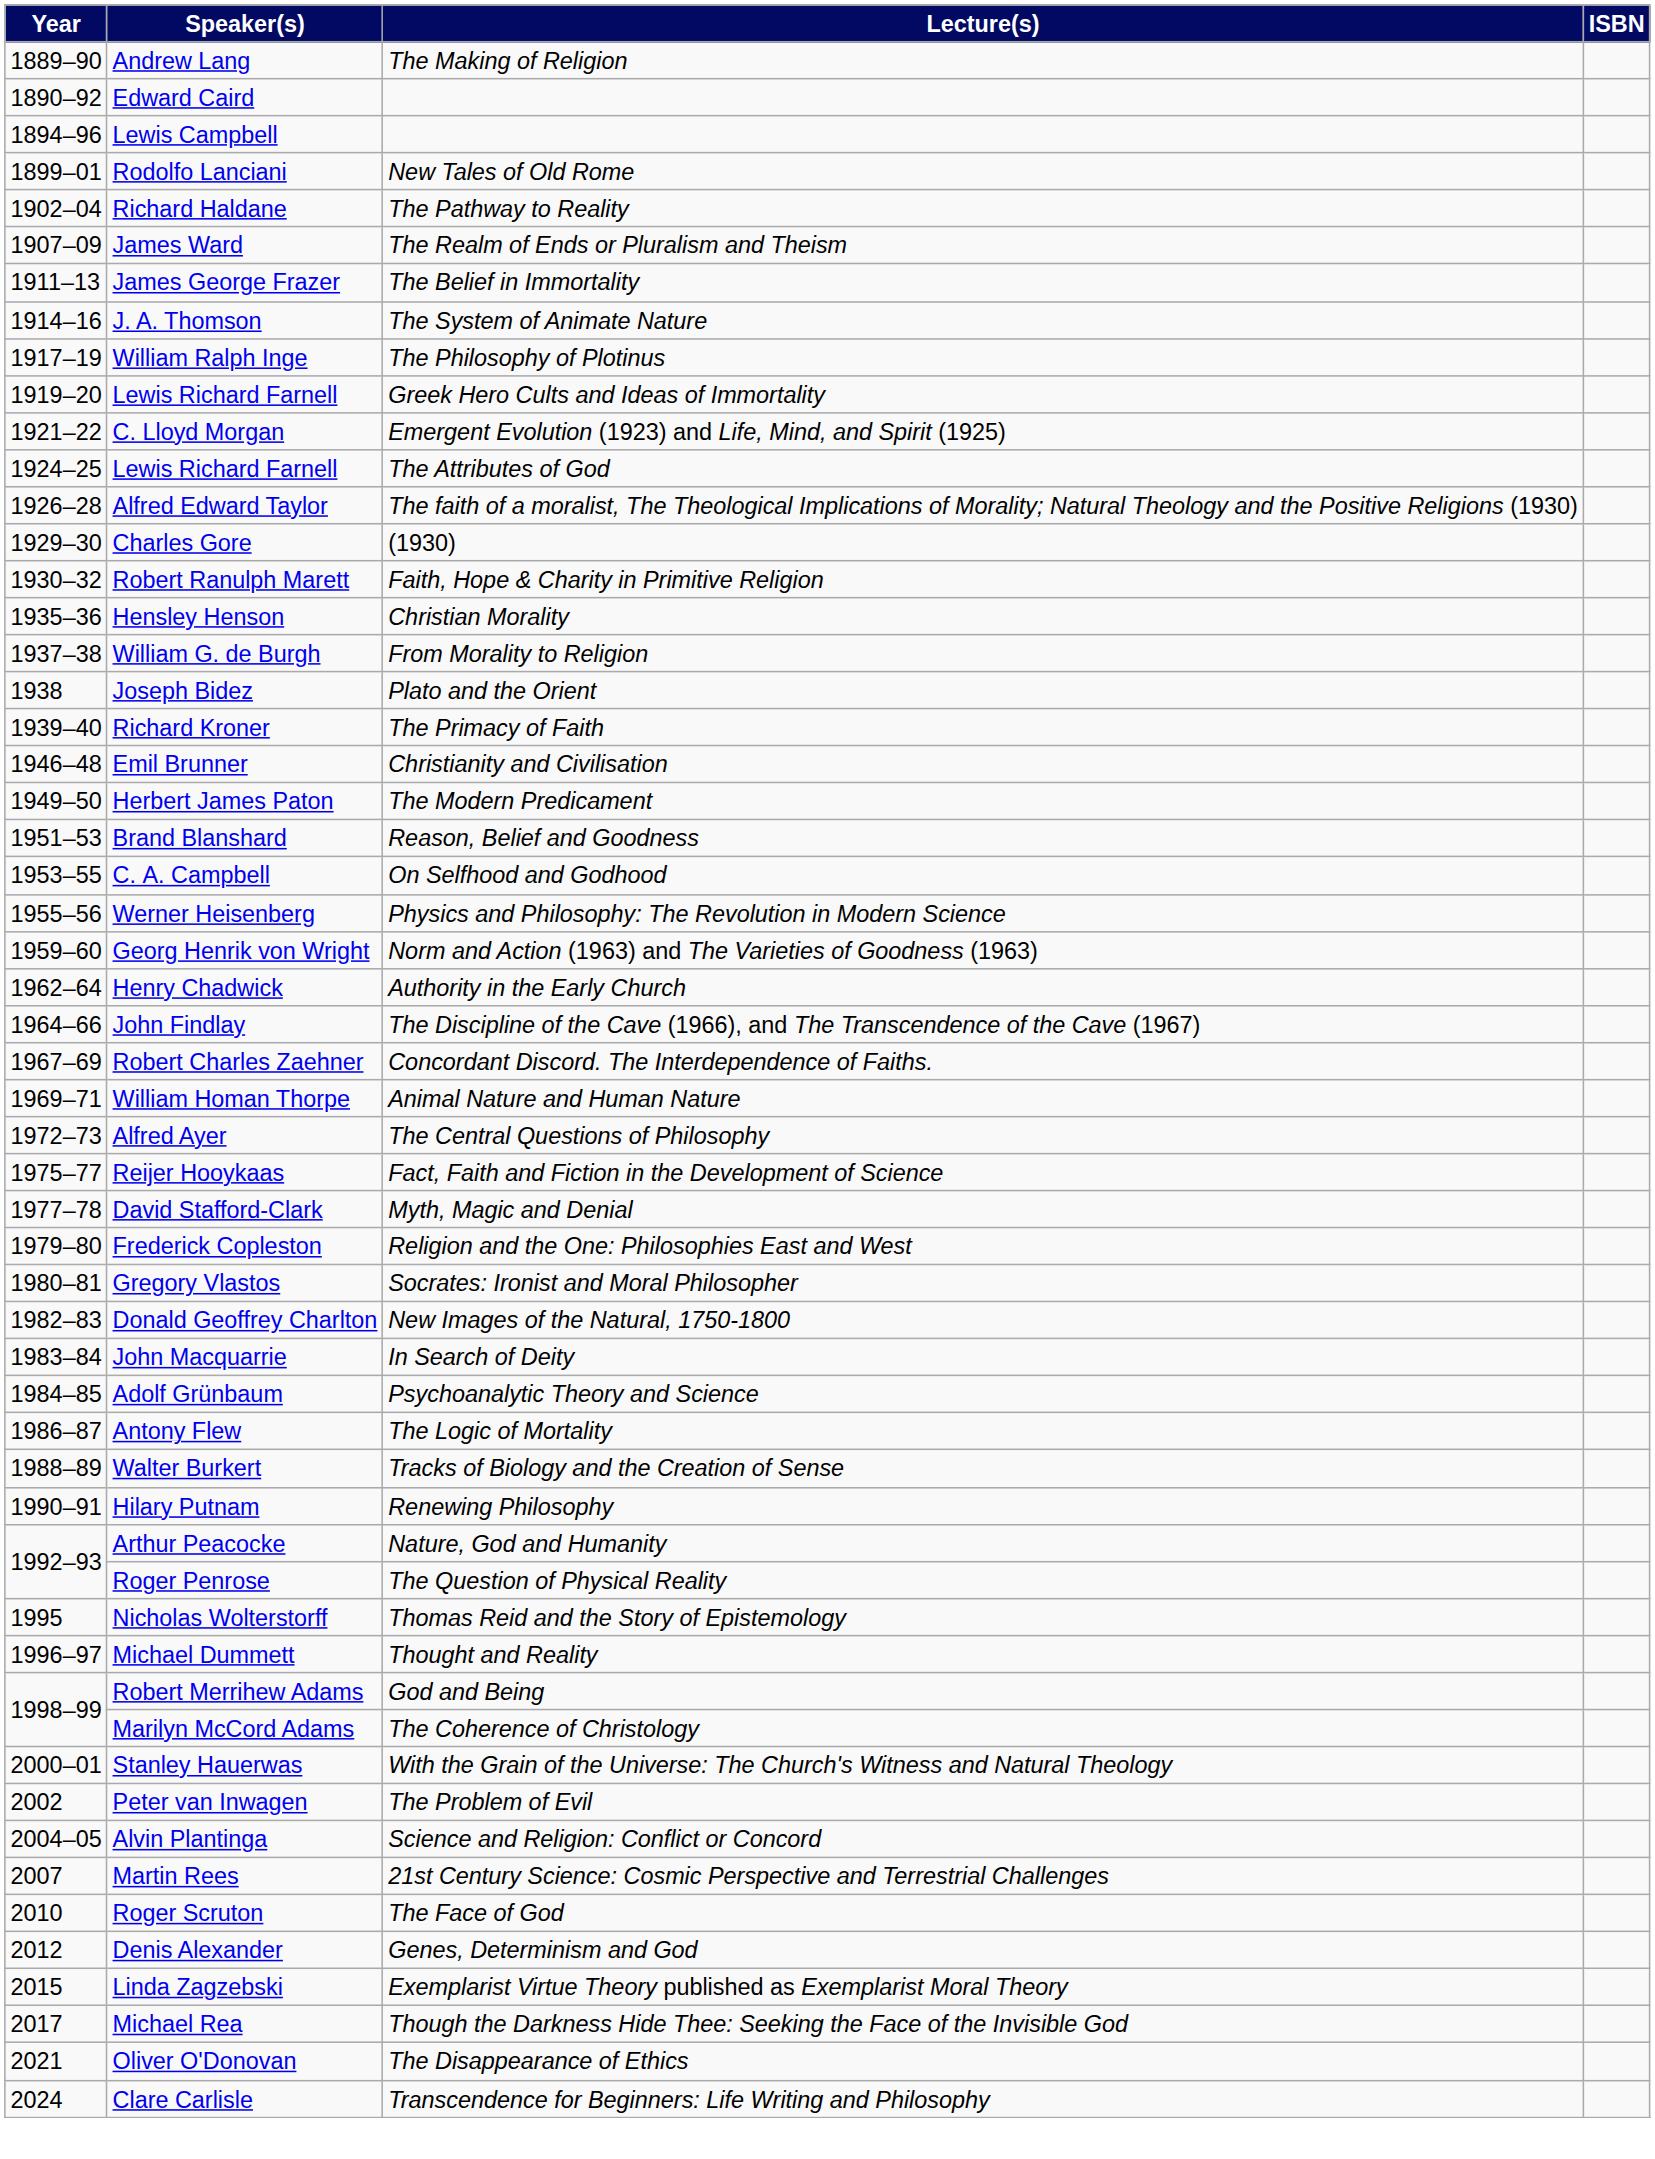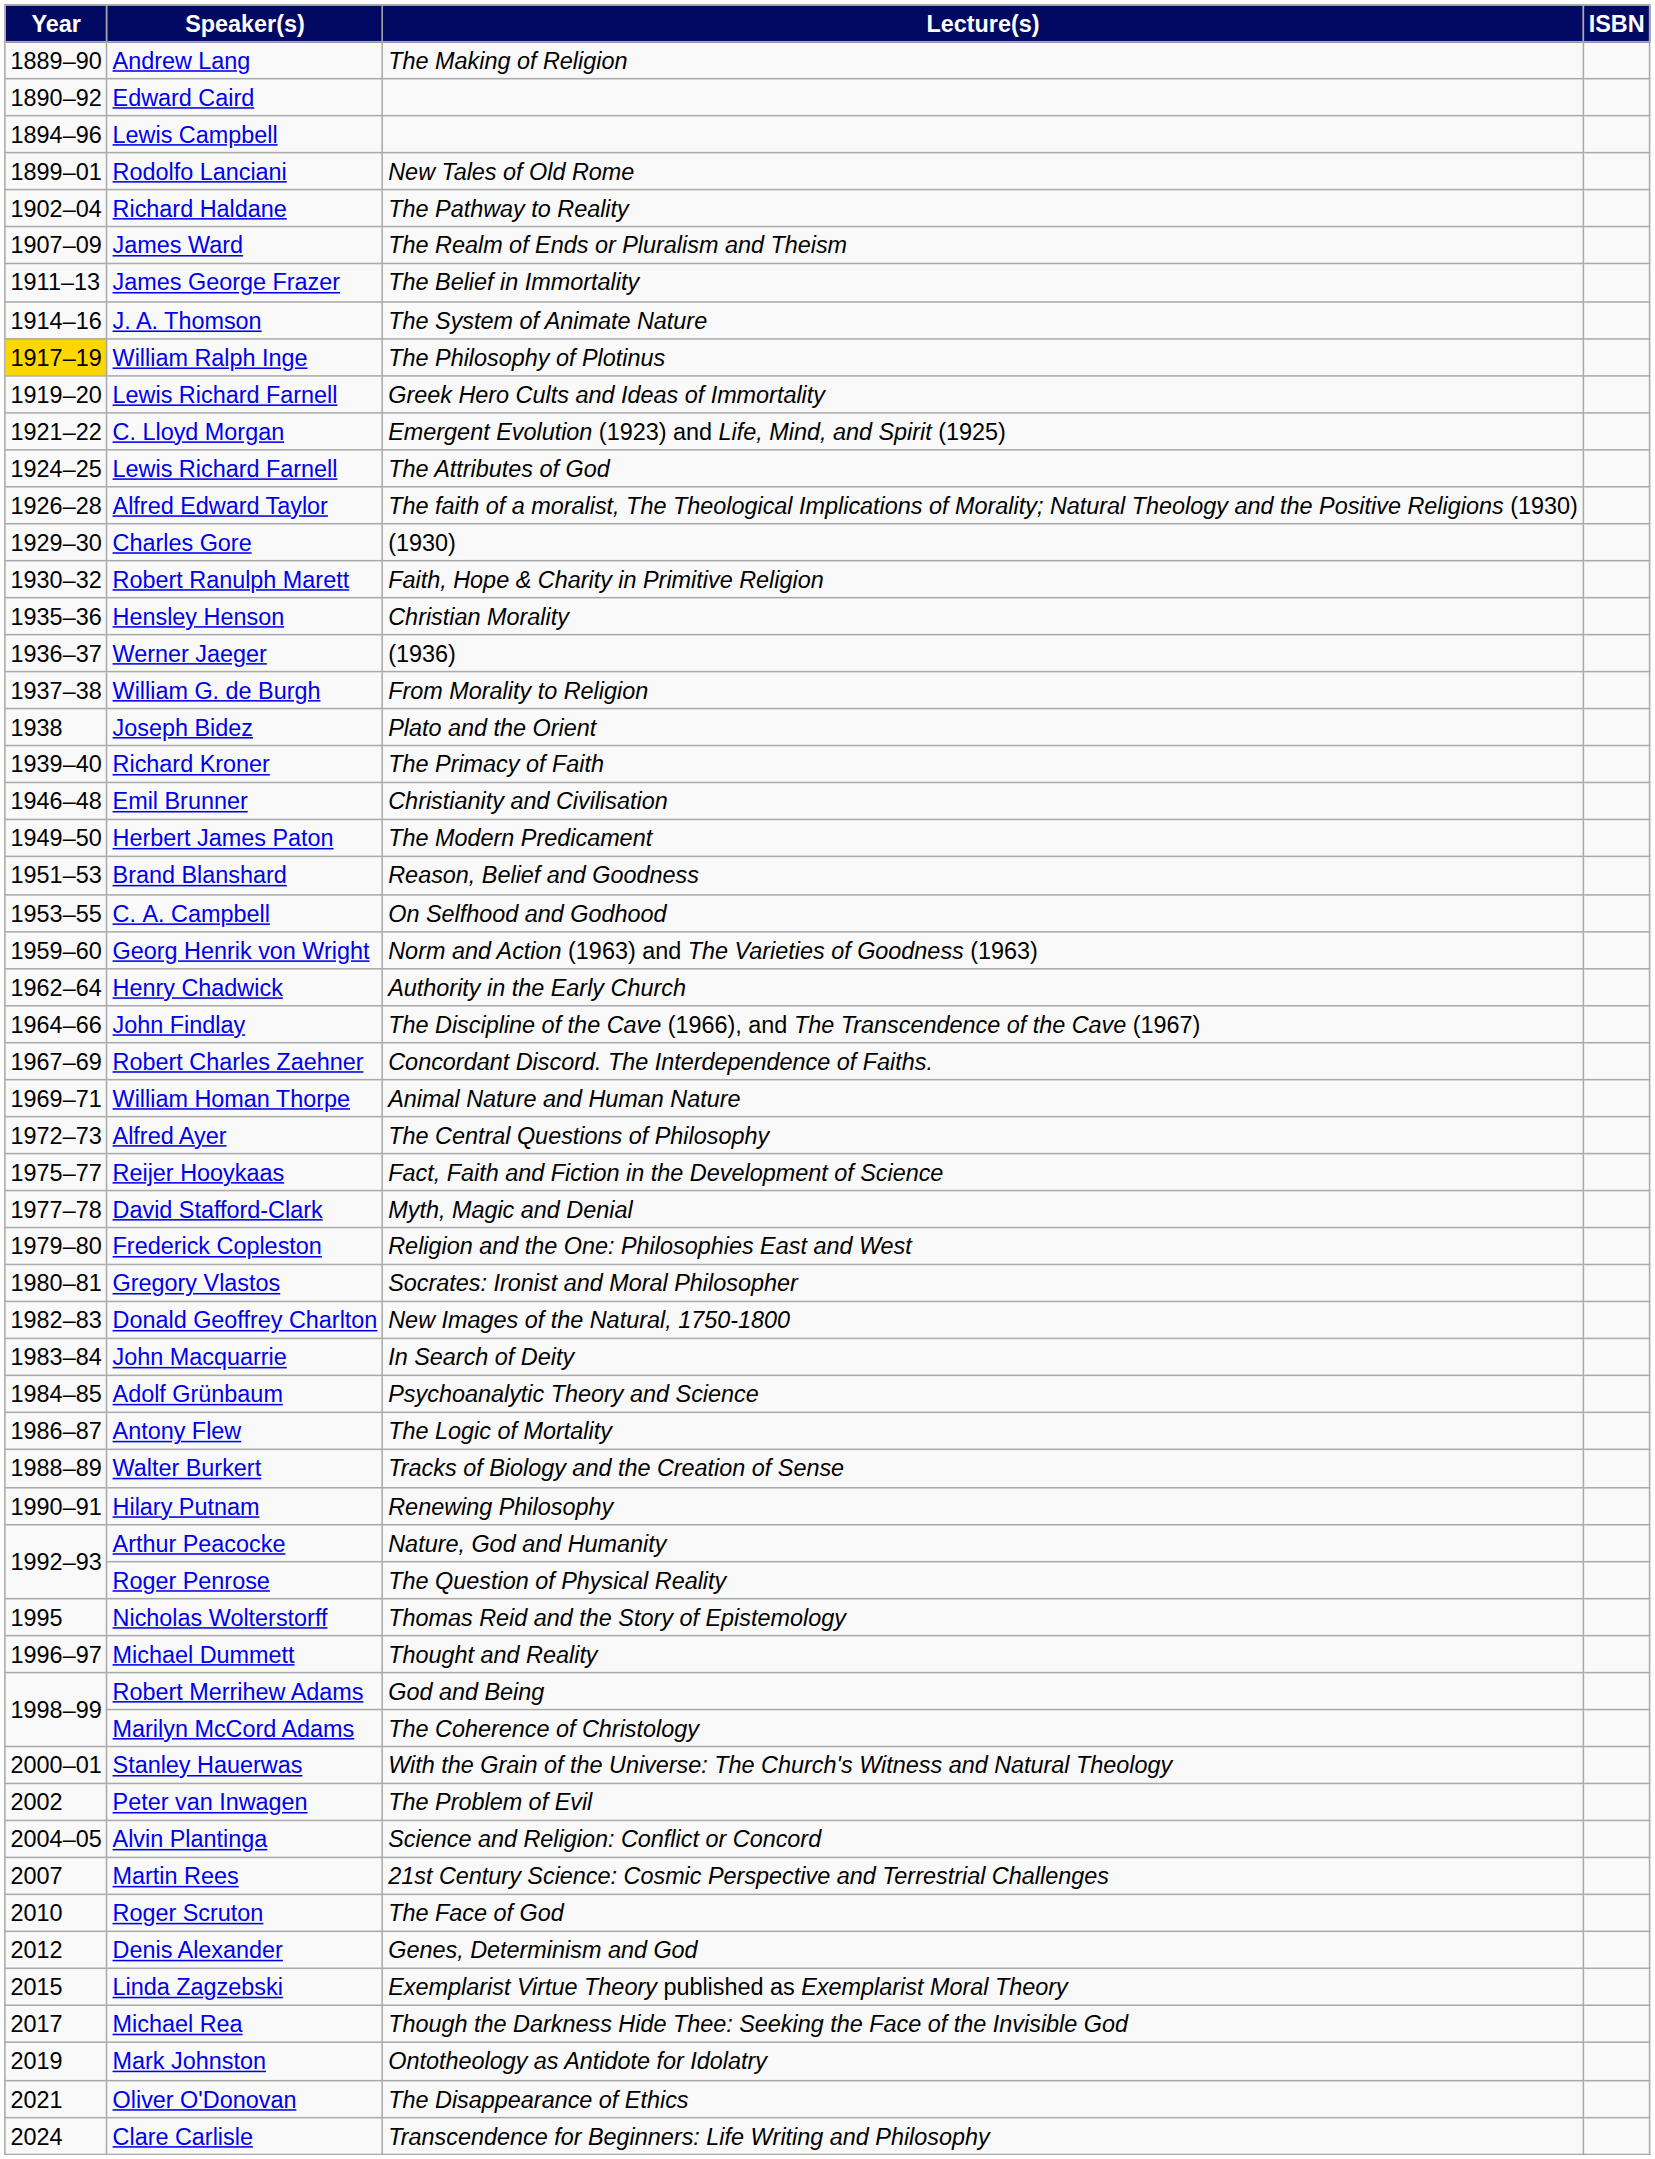William Ralph Inge | Year: no background -> gold background
+ row: 1936–37 | Werner Jaeger | (1936)
- row: 1955–56 | Werner Heisenberg | Physics and Philosophy: The Revolution in Modern Science
+ row: 2019 | Mark Johnston | Ontotheology as Antidote for Idolatry
